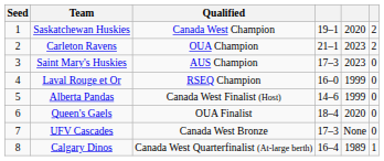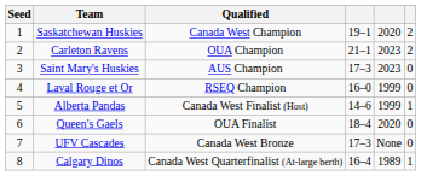Alberta Pandas | column 6: 0 -> 1
